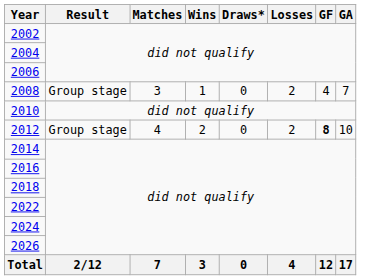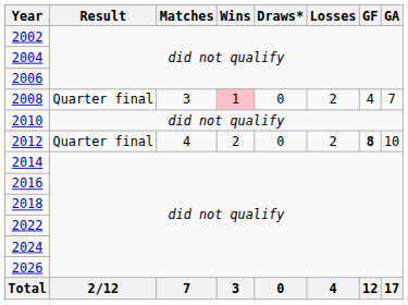2008 | Result: Group stage -> Quarter final
2008 | Wins: no background -> pink background
2012 | Result: Group stage -> Quarter final
